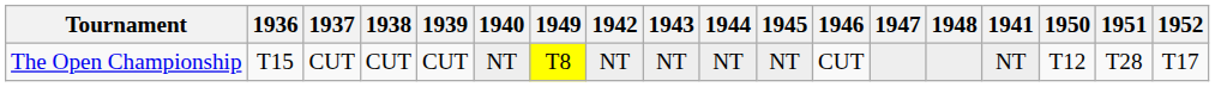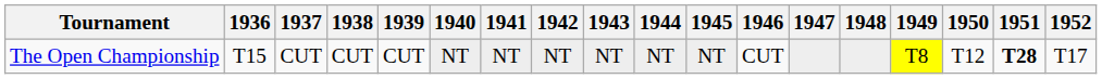columns swapped: 1941 <-> 1949
The Open Championship | 1951: normal -> bold
